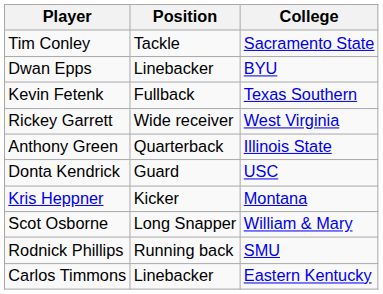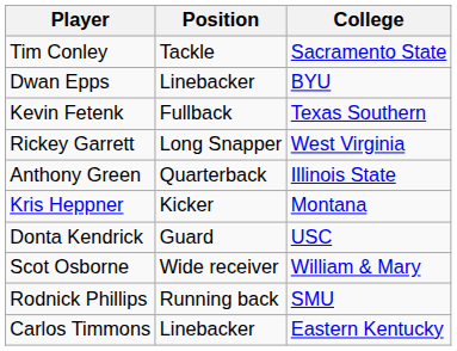Rickey Garrett | Position: Wide receiver -> Long Snapper
rows swapped: Kris Heppner <-> Donta Kendrick
Scot Osborne | Position: Long Snapper -> Wide receiver
